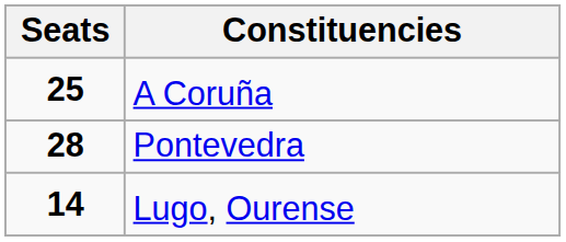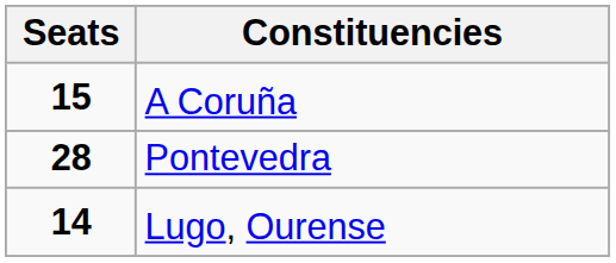A Coruña | Seats: 25 -> 15
